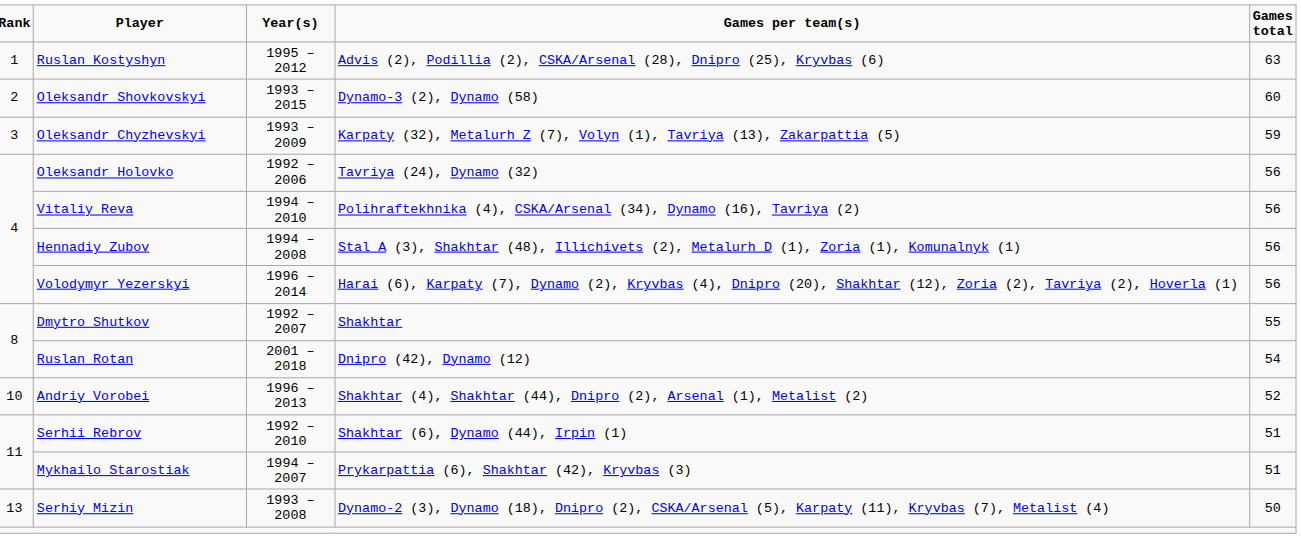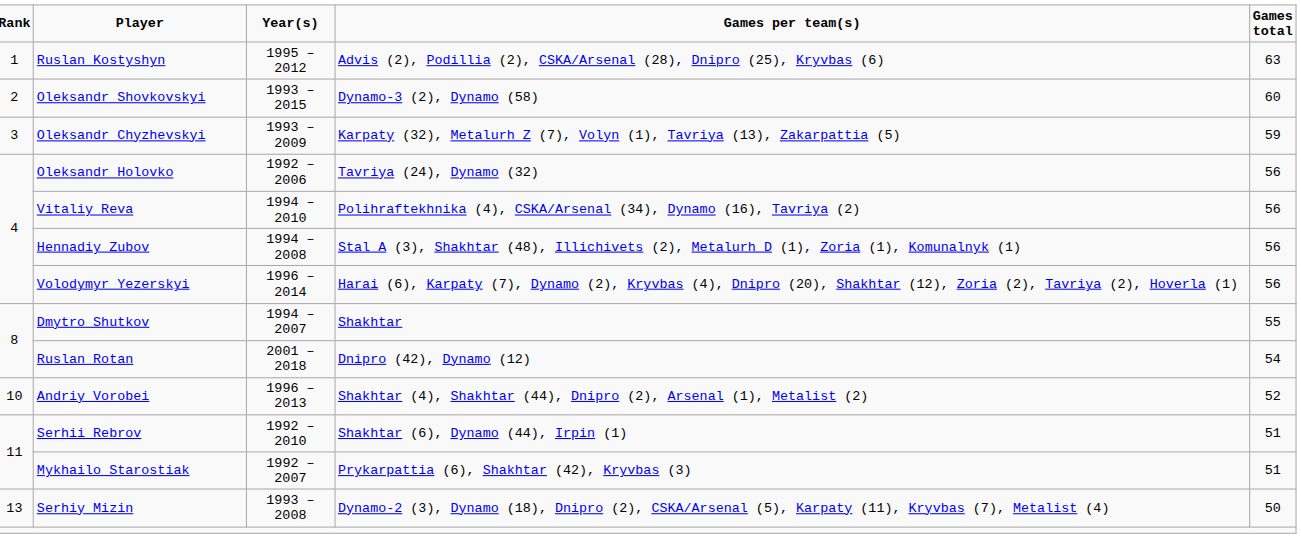Dmytro Shutkov | Year(s): 1992 – 2007 -> 1994 – 2007
Mykhailo Starostiak | Year(s): 1994 – 2007 -> 1992 – 2007
